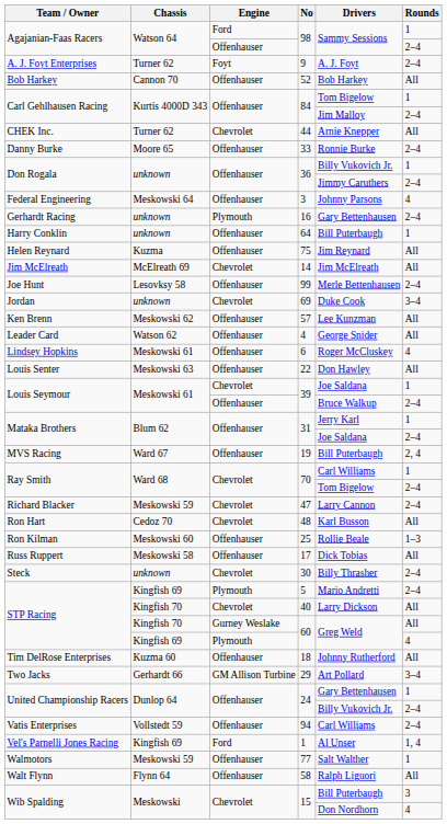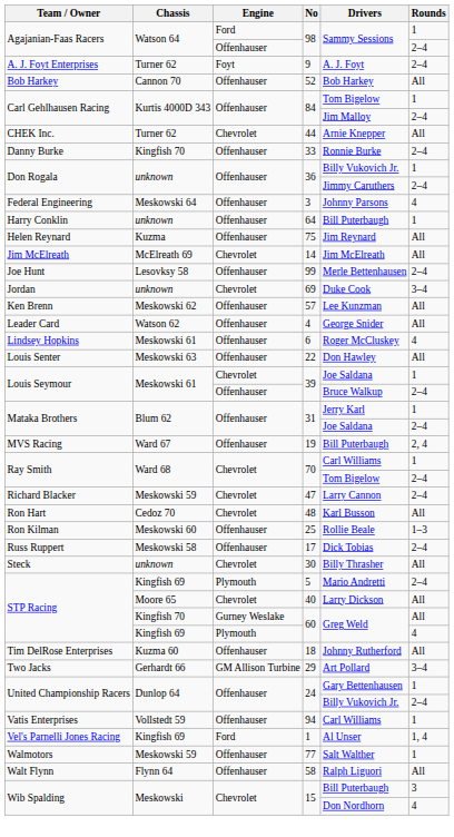33 | Chassis: Moore 65 -> Kingfish 70
- row: Gerhardt Racing | unknown | Plymouth | 16 | Gary Bettenhausen | 2–4
17 | Rounds: All -> 2–4
30 | Rounds: 2–4 -> All
40 | Chassis: Kingfish 70 -> Moore 65
94 | Rounds: 2–4 -> 1
